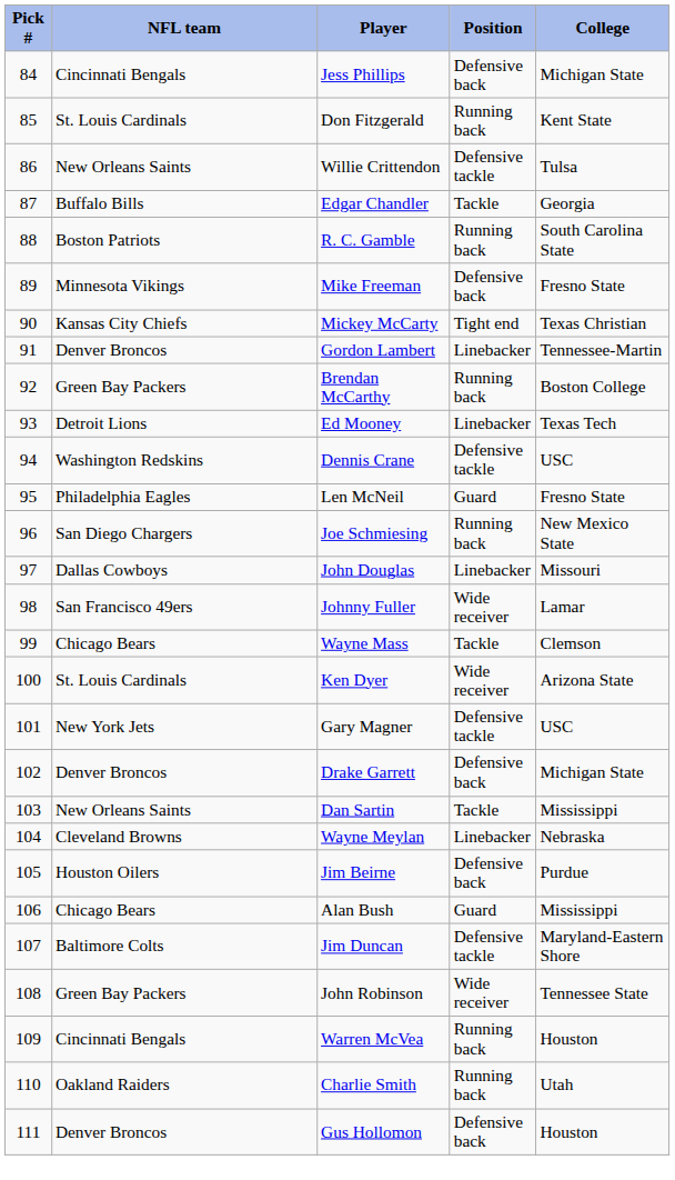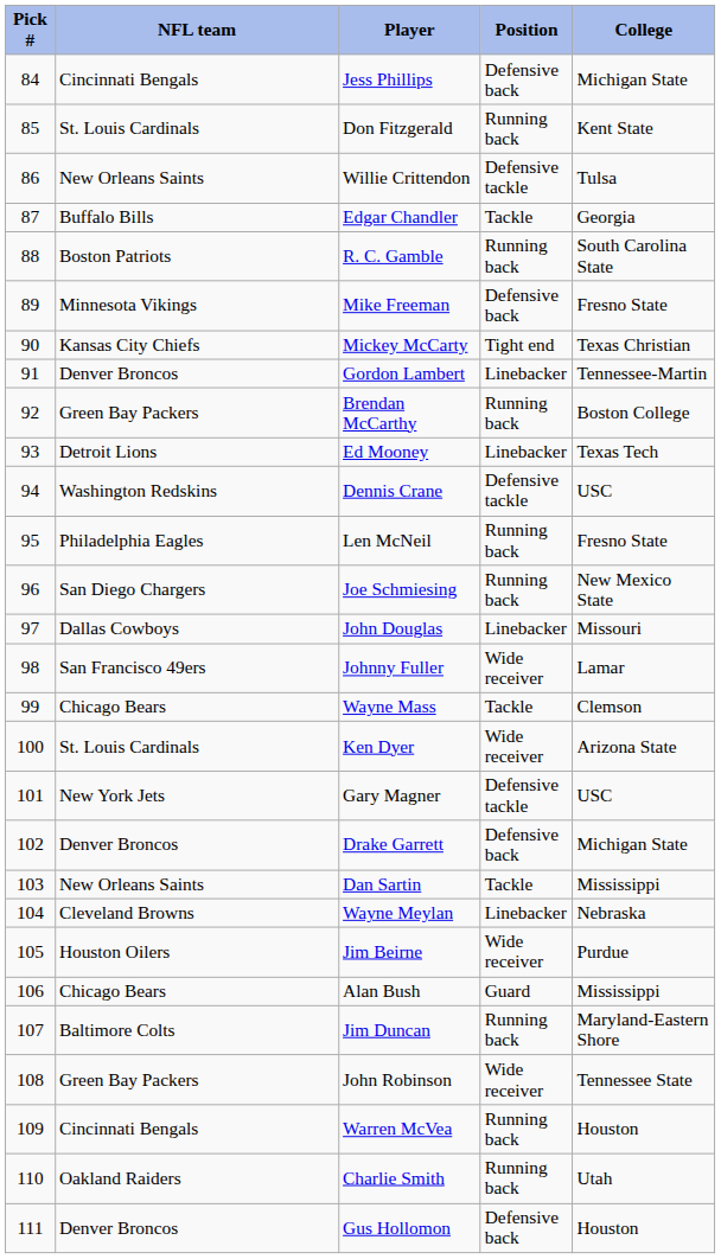Len McNeil | Position: Guard -> Running back
Jim Beirne | Position: Defensive back -> Wide receiver
Jim Duncan | Position: Defensive tackle -> Running back
